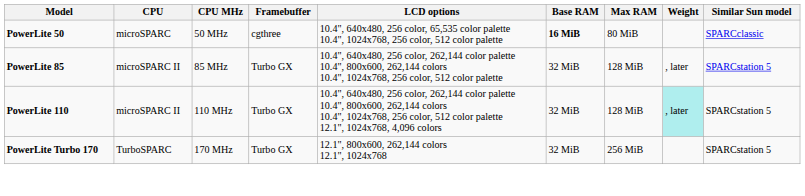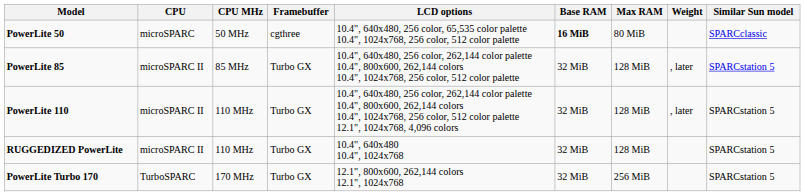PowerLite 110 | Weight: paleturquoise background -> no background
+ row: RUGGEDIZED PowerLite | microSPARC II | 110 MHz | Turbo GX | 10.4", 640x480 10.4", 1024x768 | 32 MiB | 128 MiB | SPARCstation 5
